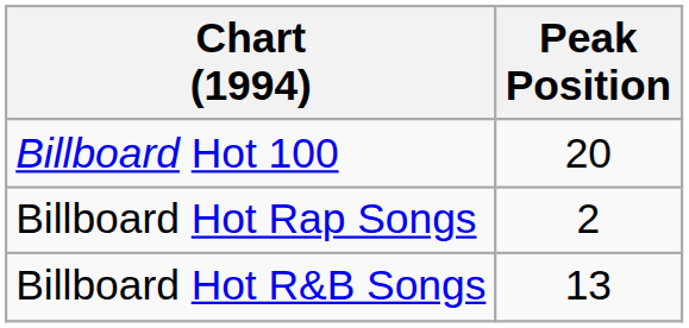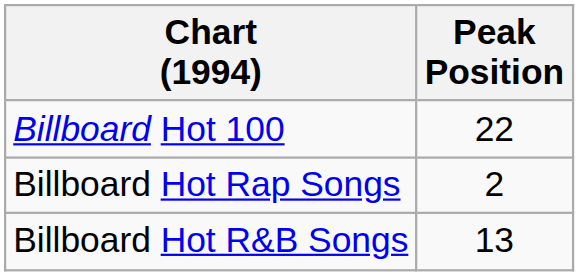Billboard Hot 100 | Peak Position: 20 -> 22
